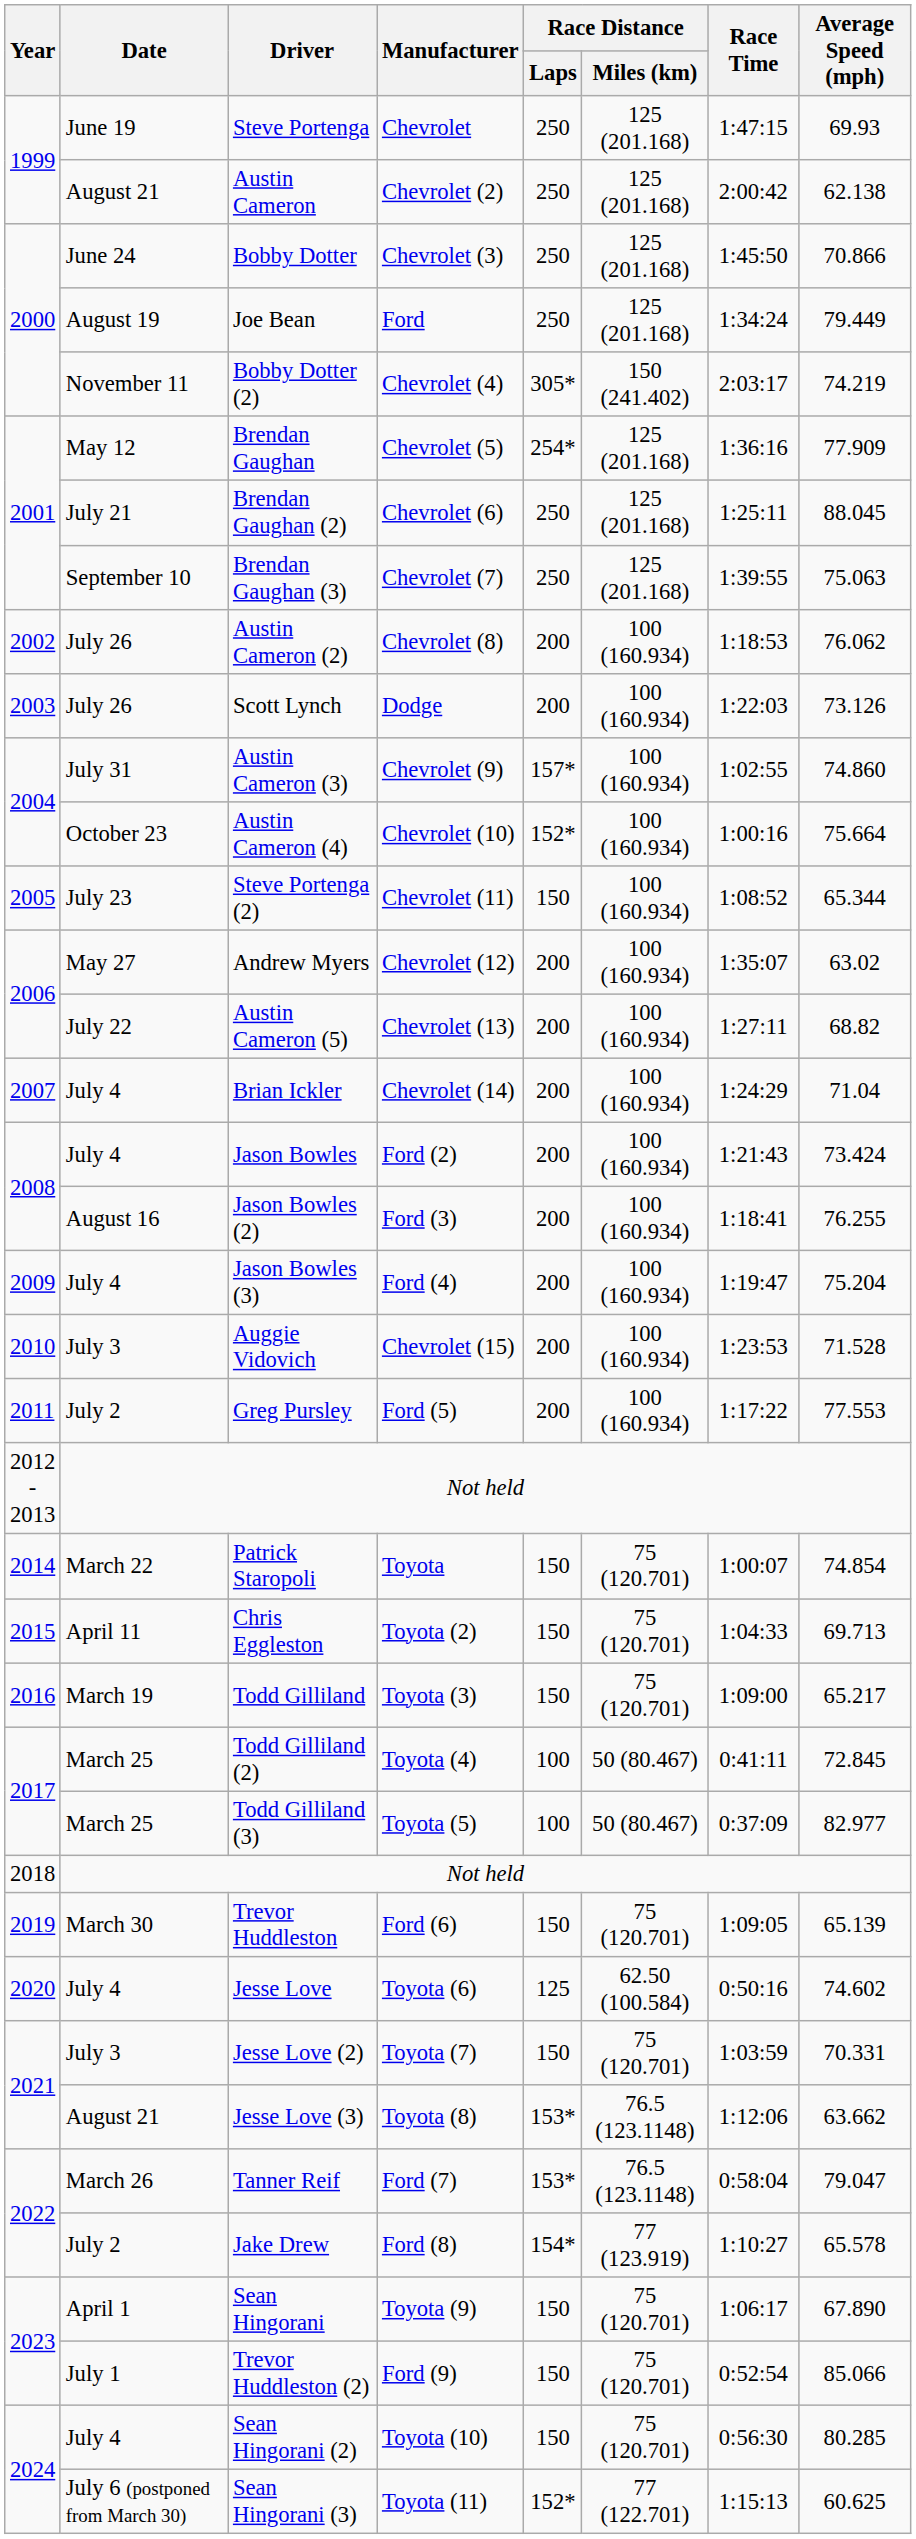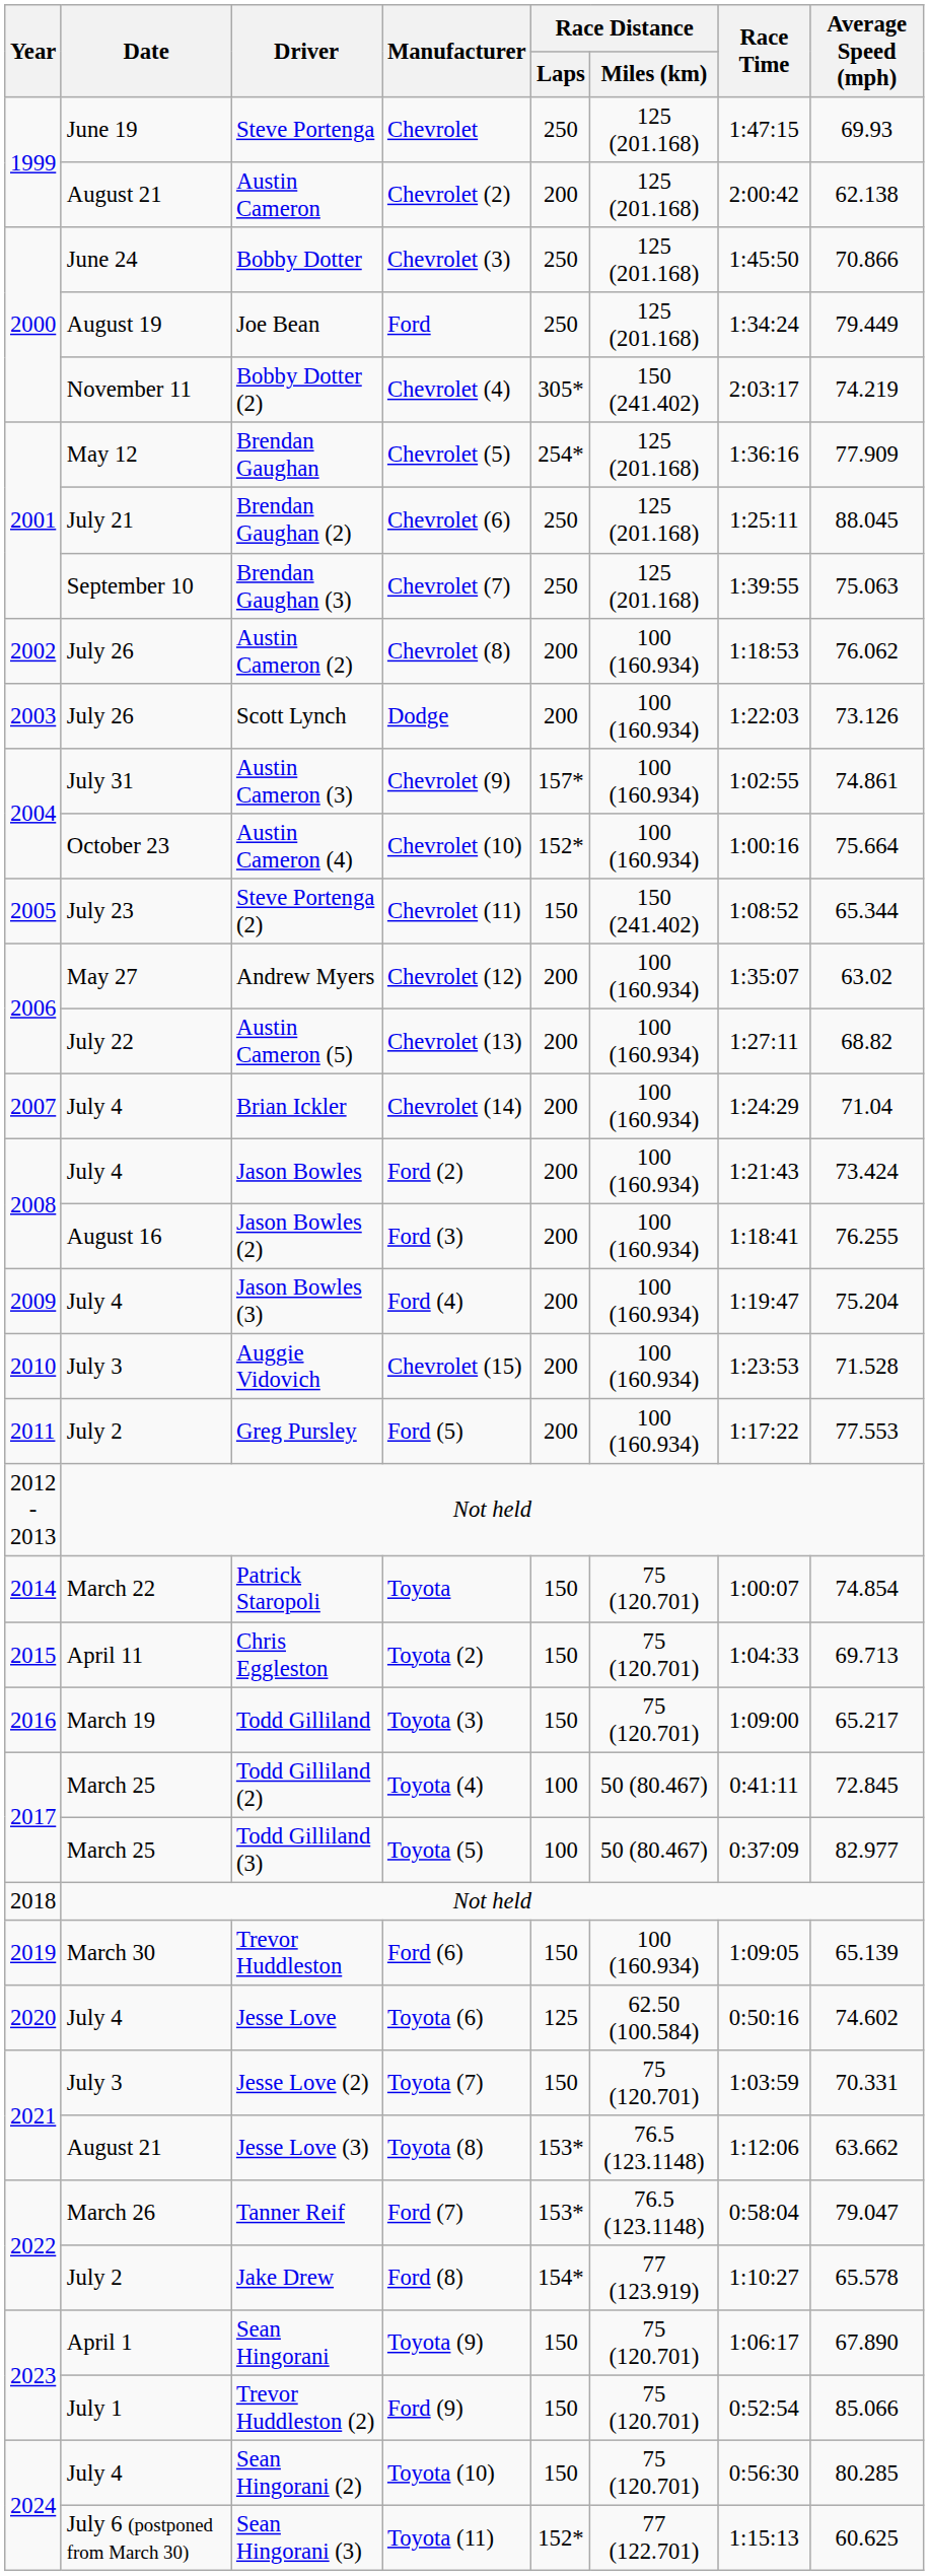Austin Cameron | Race Distance / Laps: 250 -> 200
Austin Cameron (3) | Average Speed (mph): 74.860 -> 74.861
Steve Portenga (2) | Race Distance / Miles (km): 100 (160.934) -> 150 (241.402)
Trevor Huddleston | Race Distance / Miles (km): 75 (120.701) -> 100 (160.934)
